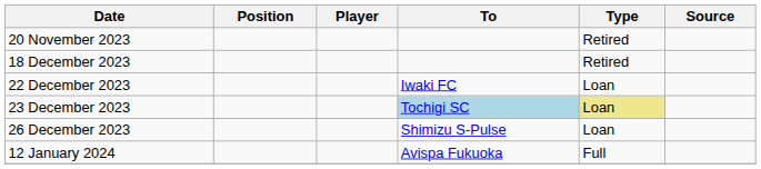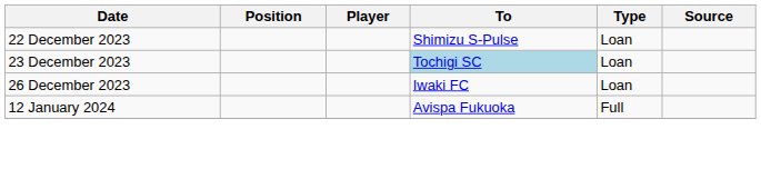- row: 20 November 2023 | Retired
- row: 18 December 2023 | Retired
22 December 2023 | To: Iwaki FC -> Shimizu S-Pulse
23 December 2023 | Type: khaki background -> no background
26 December 2023 | To: Shimizu S-Pulse -> Iwaki FC
